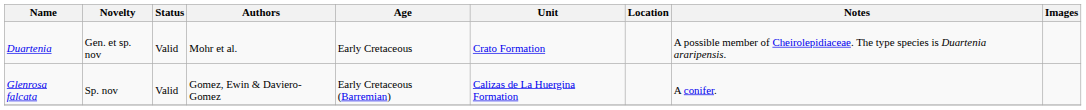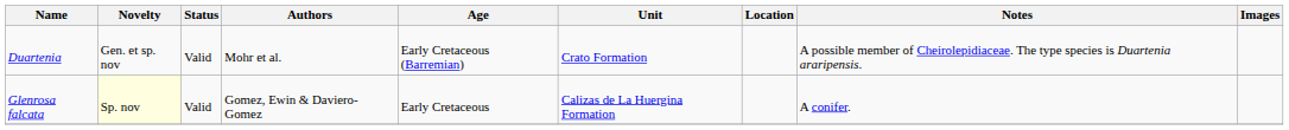Duartenia | Age: Early Cretaceous -> Early Cretaceous (Barremian)
Glenrosa falcata | Novelty: no background -> lightyellow background
Glenrosa falcata | Age: Early Cretaceous (Barremian) -> Early Cretaceous
